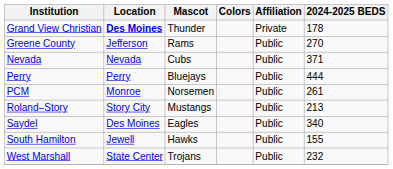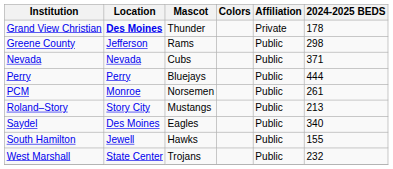Greene County | 2024-2025 BEDS: 270 -> 298
